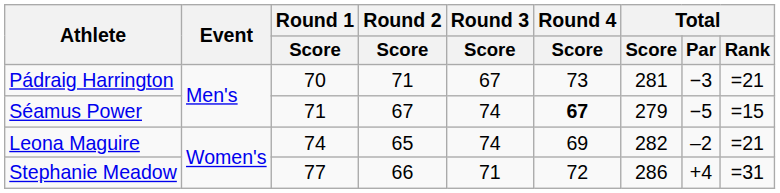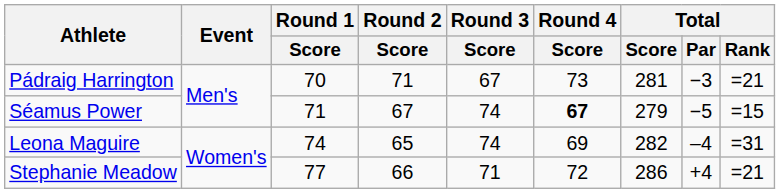Leona Maguire | Total / Par: –2 -> –4
Leona Maguire | Total / Rank: =21 -> =31
Stephanie Meadow | Total / Rank: =31 -> =21
